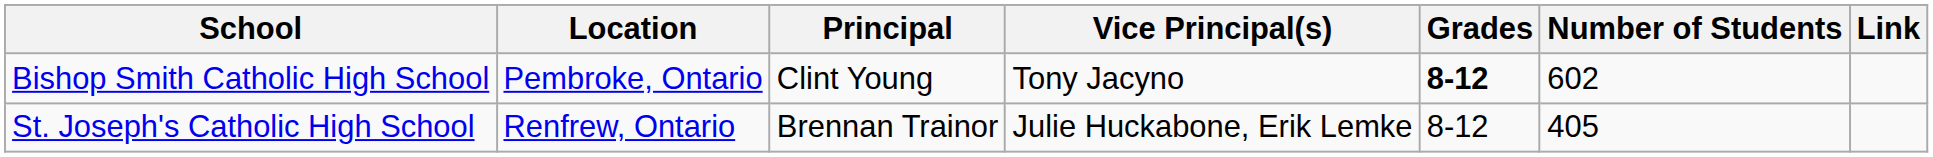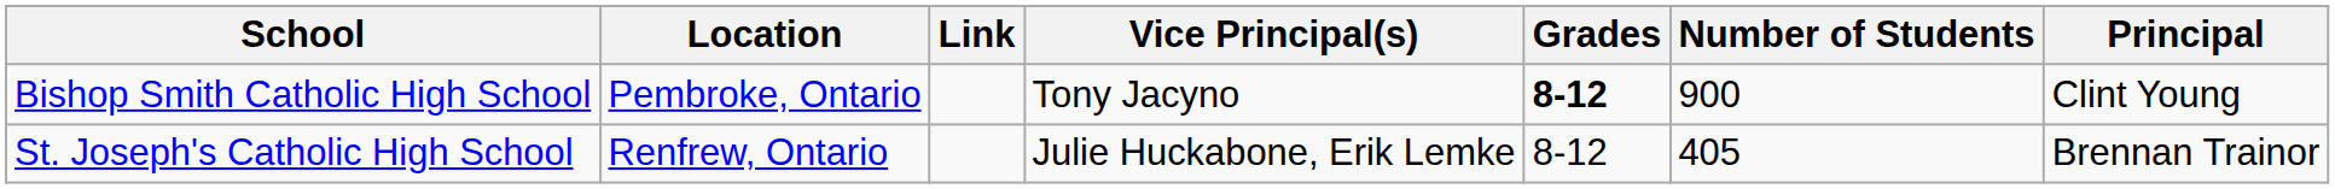columns swapped: Principal <-> Link
Bishop Smith Catholic High School | Number of Students: 602 -> 900
